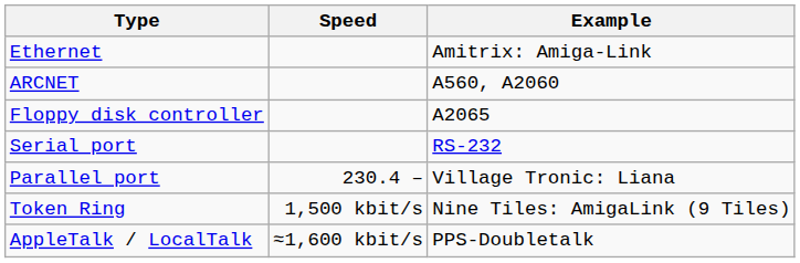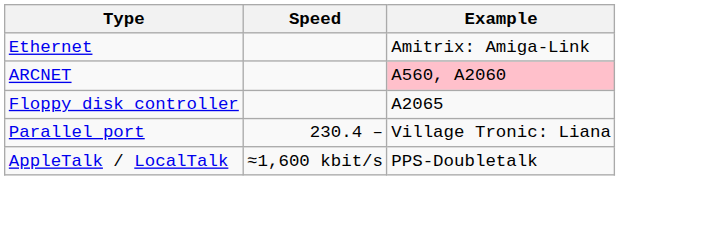ARCNET | Example: no background -> pink background
- row: Serial port | RS-232
- row: Token Ring | 1,500 kbit/s | Nine Tiles: AmigaLink (9 Tiles)
